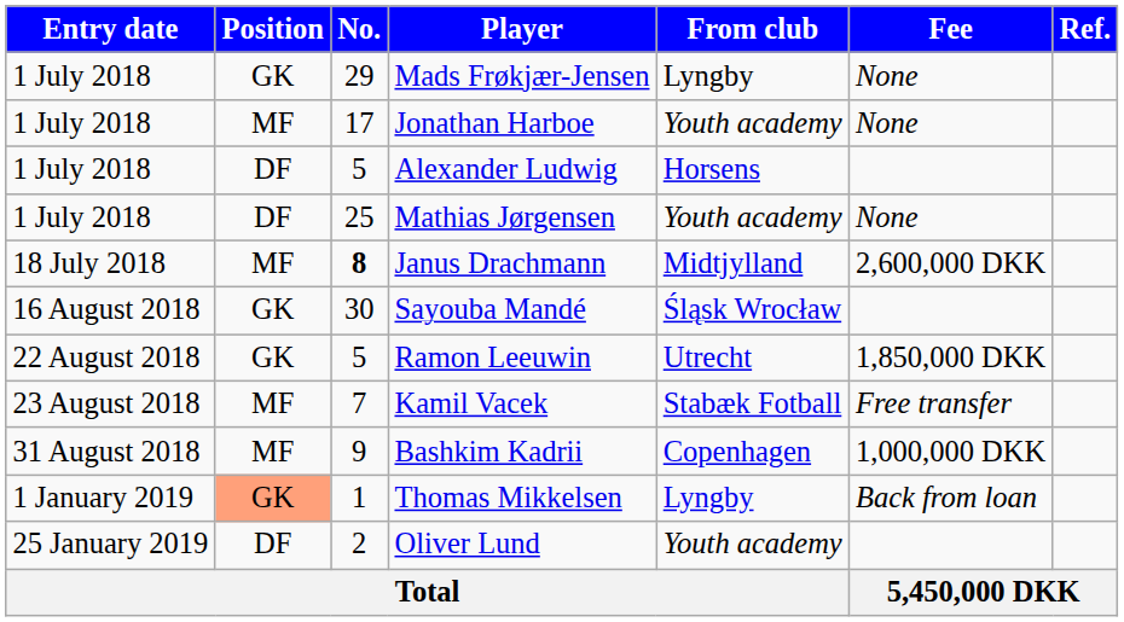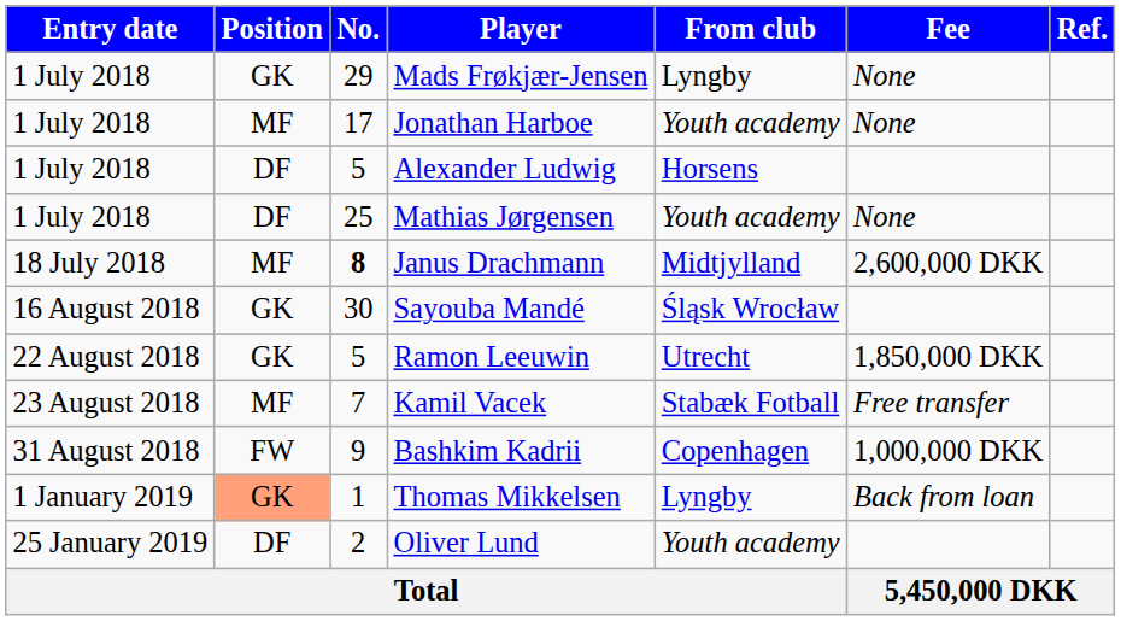Bashkim Kadrii | Position: MF -> FW
